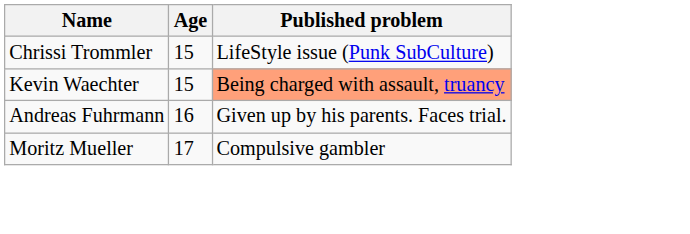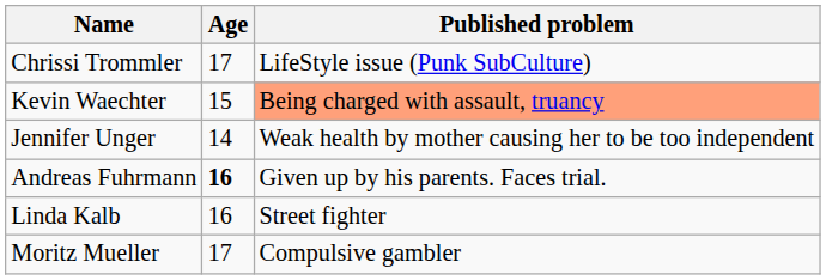Chrissi Trommler | Age: 15 -> 17
+ row: Jennifer Unger | 14 | Weak health by mother causing her to be too independent
Andreas Fuhrmann | Age: normal -> bold
+ row: Linda Kalb | 16 | Street fighter
